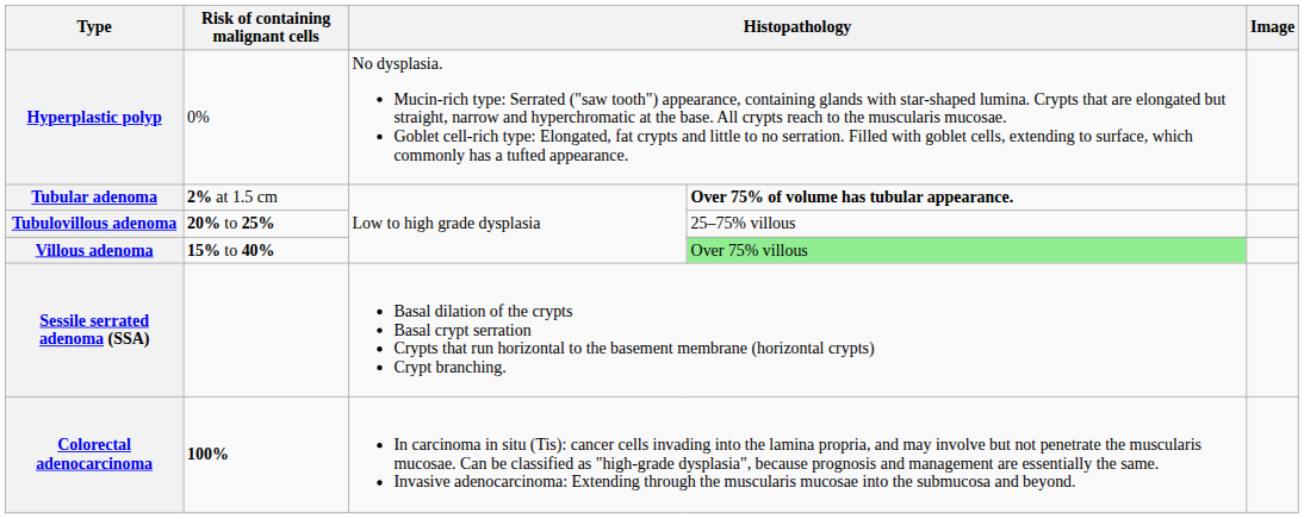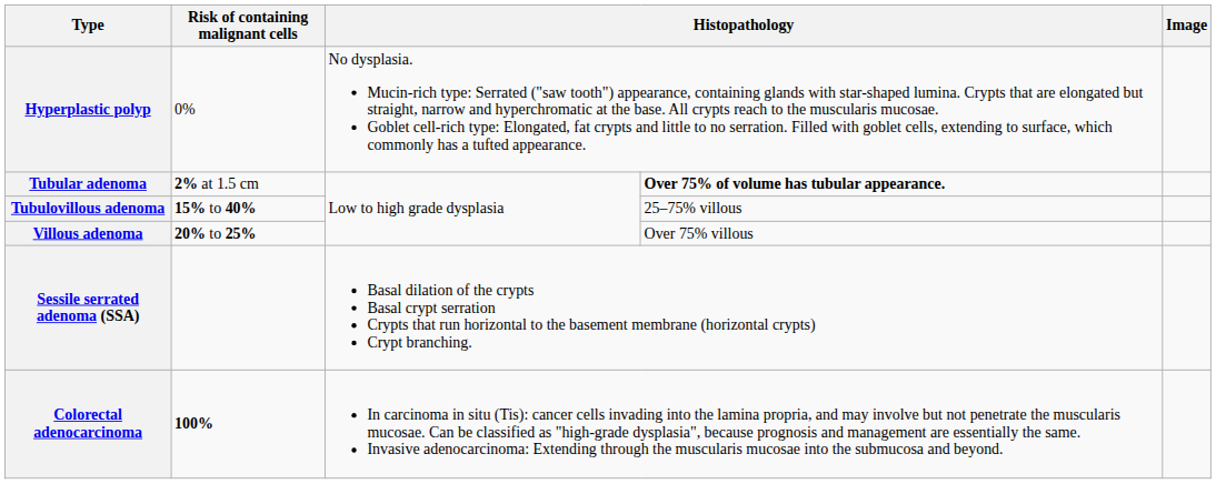Tubulovillous adenoma | Risk of containing malignant cells: 20% to 25% -> 15% to 40%
Villous adenoma | Risk of containing malignant cells: 15% to 40% -> 20% to 25%
Villous adenoma | column 4: lightgreen background -> no background
